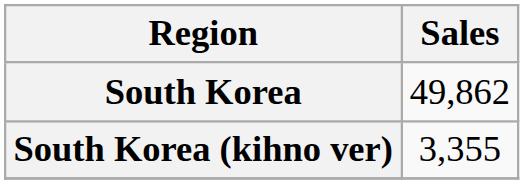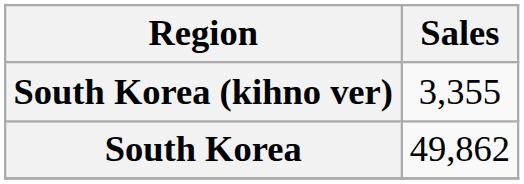rows swapped: South Korea <-> South Korea (kihno ver)
